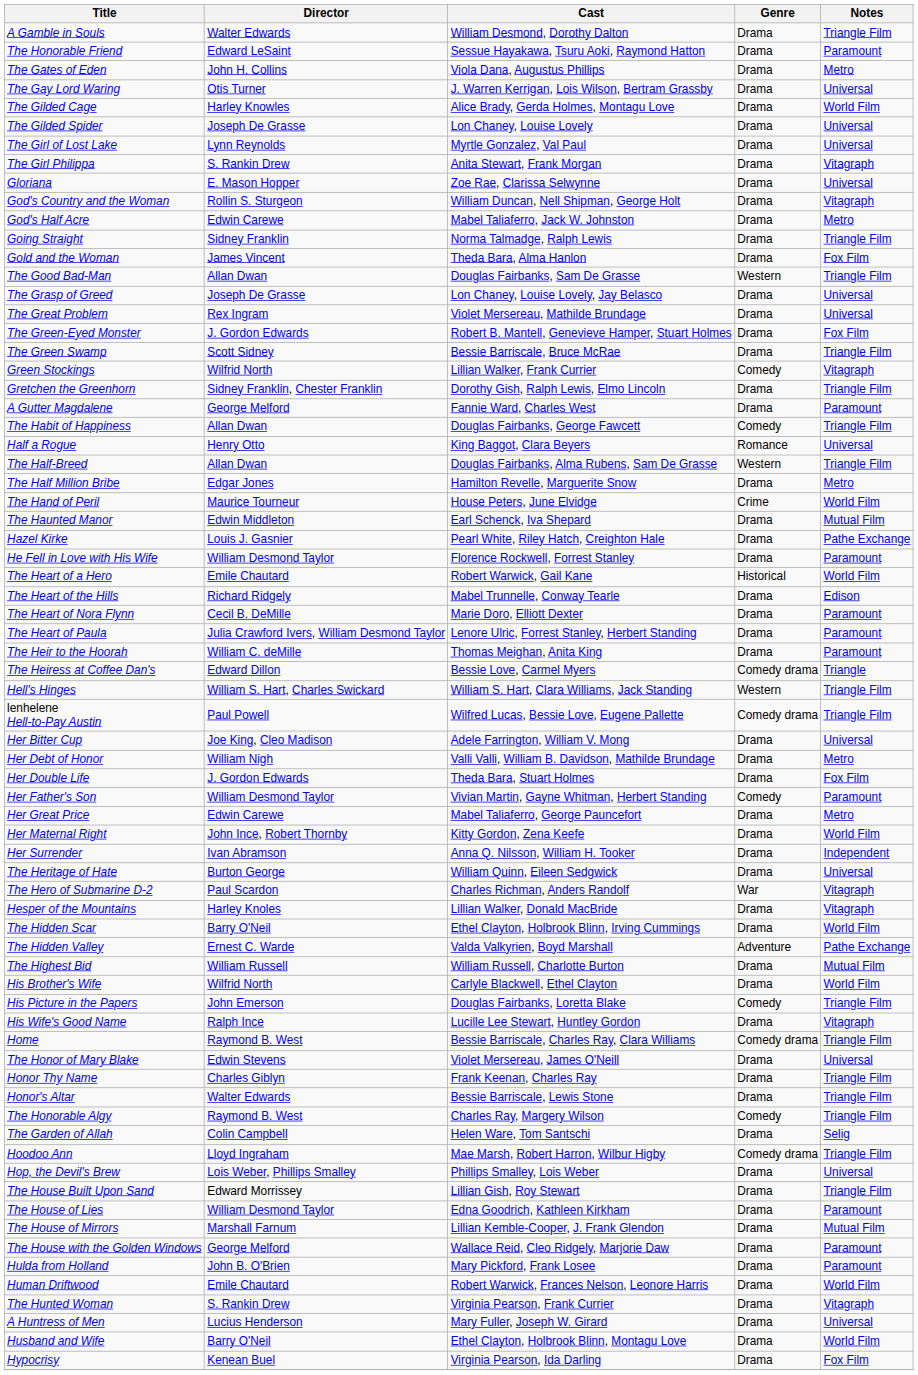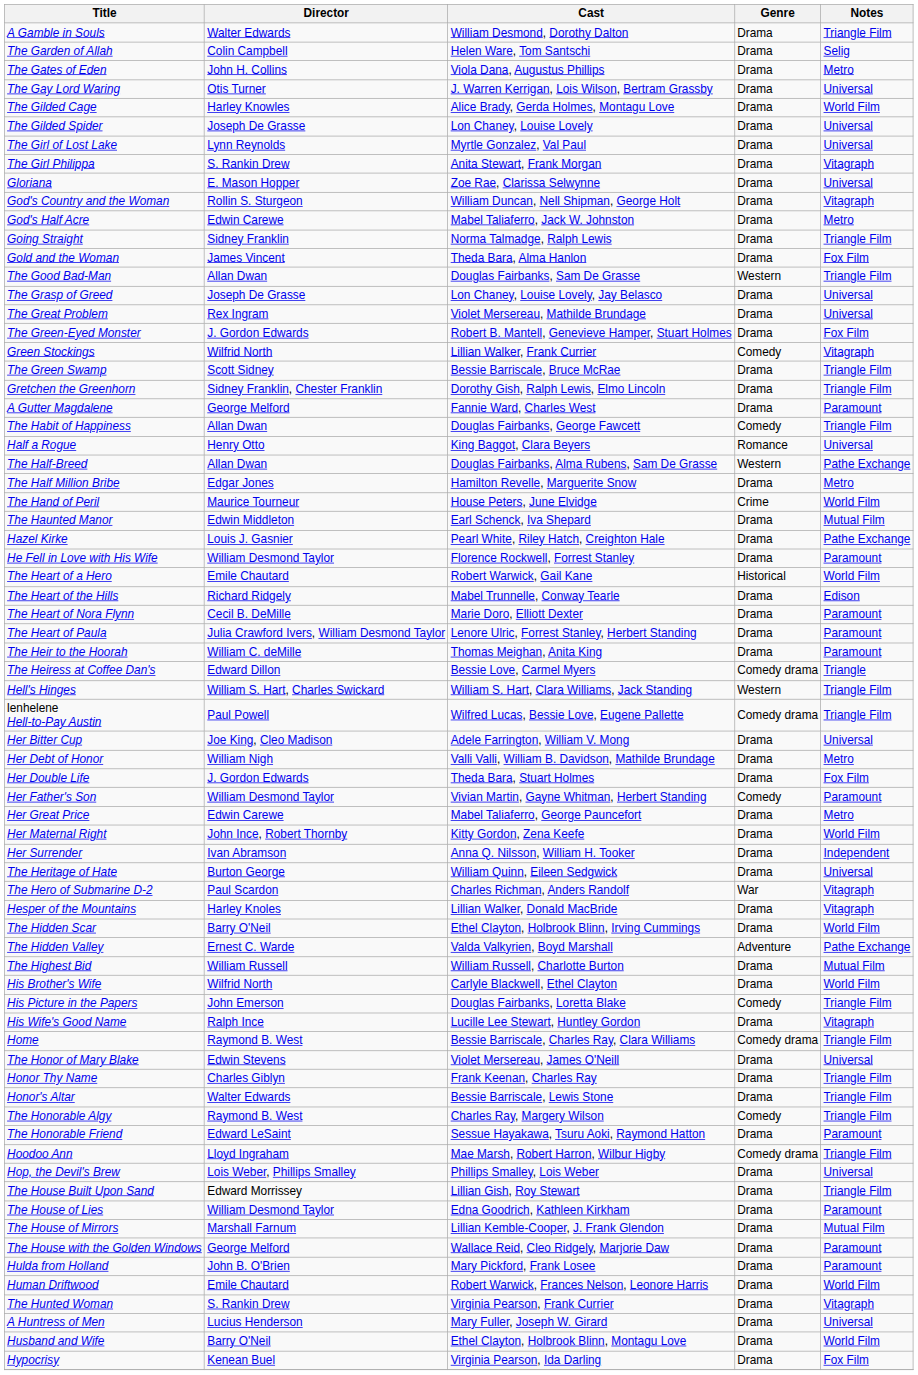rows swapped: The Garden of Allah <-> The Honorable Friend
rows swapped: Green Stockings <-> The Green Swamp
The Half-Breed | Notes: Triangle Film -> Pathe Exchange
